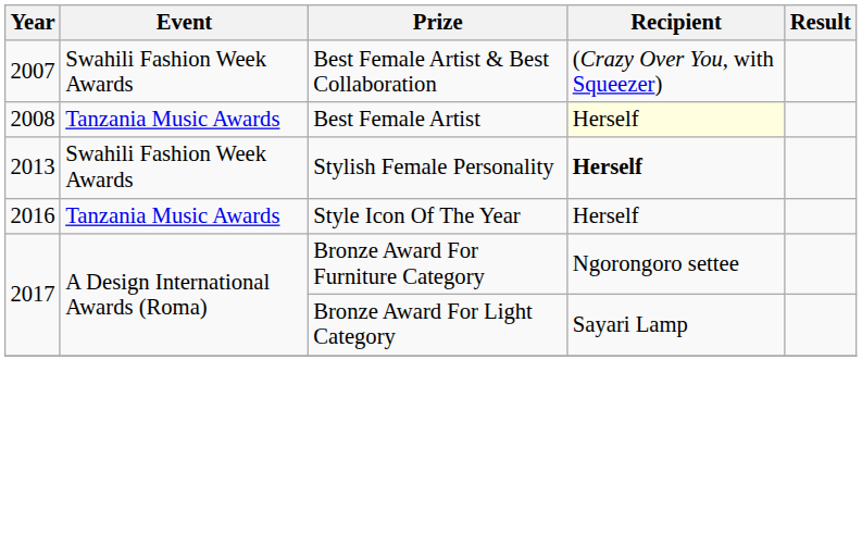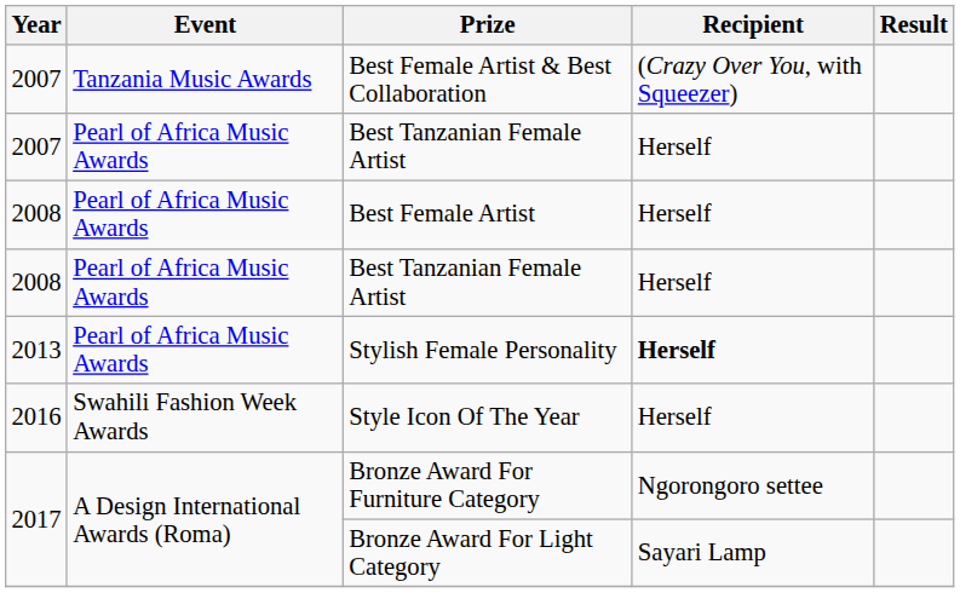Best Female Artist & Best Collaboration | Event: Swahili Fashion Week Awards -> Tanzania Music Awards
+ row: 2007 | Pearl of Africa Music Awards | Best Tanzanian Female Artist | Herself
Best Female Artist | Event: Tanzania Music Awards -> Pearl of Africa Music Awards
Best Female Artist | Recipient: lightyellow background -> no background
+ row: 2008 | Pearl of Africa Music Awards | Best Tanzanian Female Artist | Herself
Stylish Female Personality | Event: Swahili Fashion Week Awards -> Pearl of Africa Music Awards
Style Icon Of The Year | Event: Tanzania Music Awards -> Swahili Fashion Week Awards
